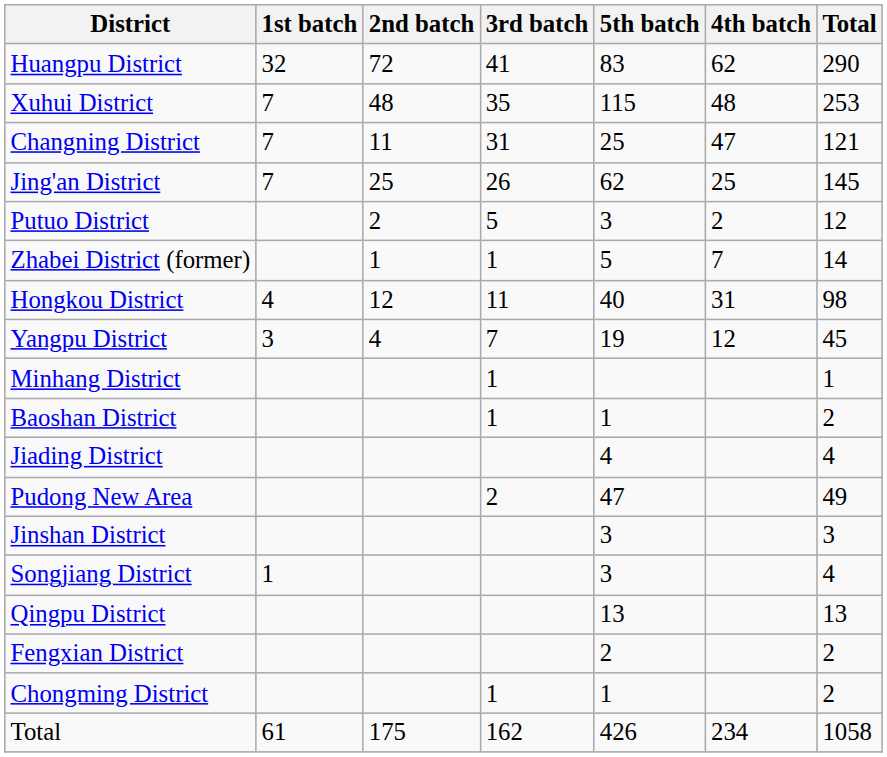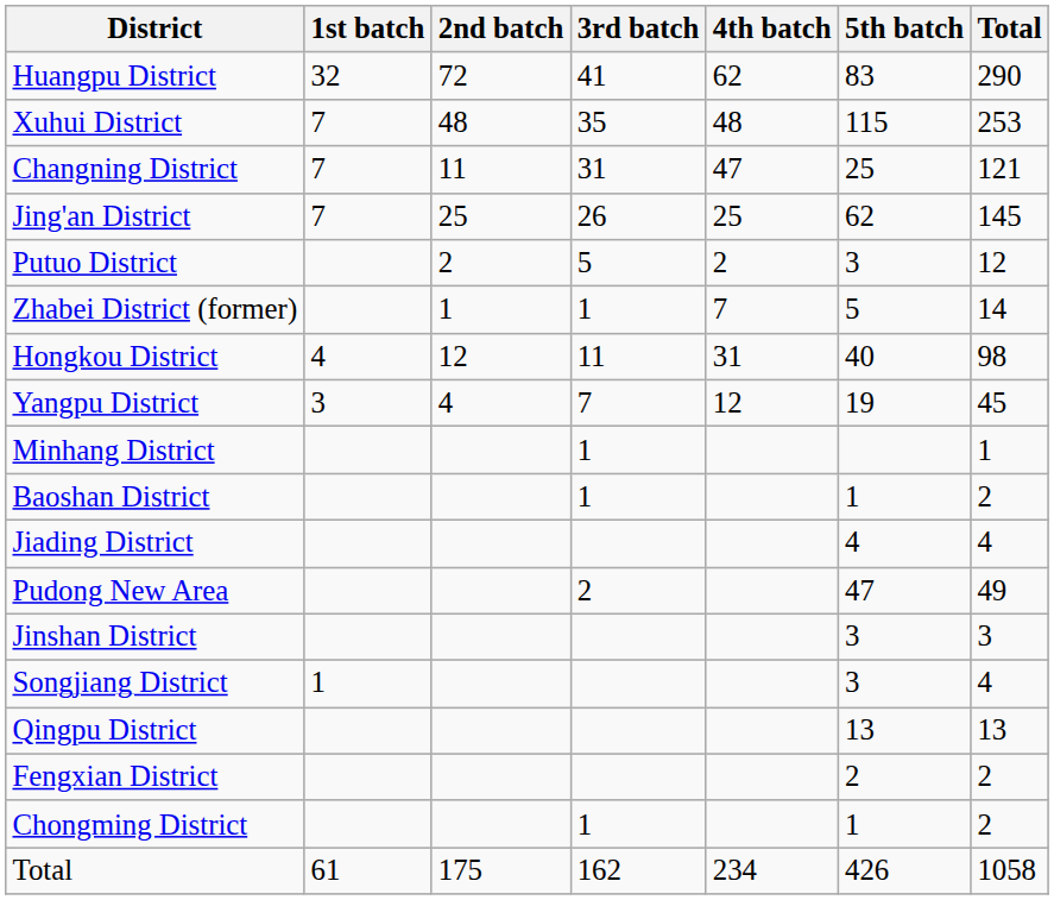columns swapped: 4th batch <-> 5th batch
